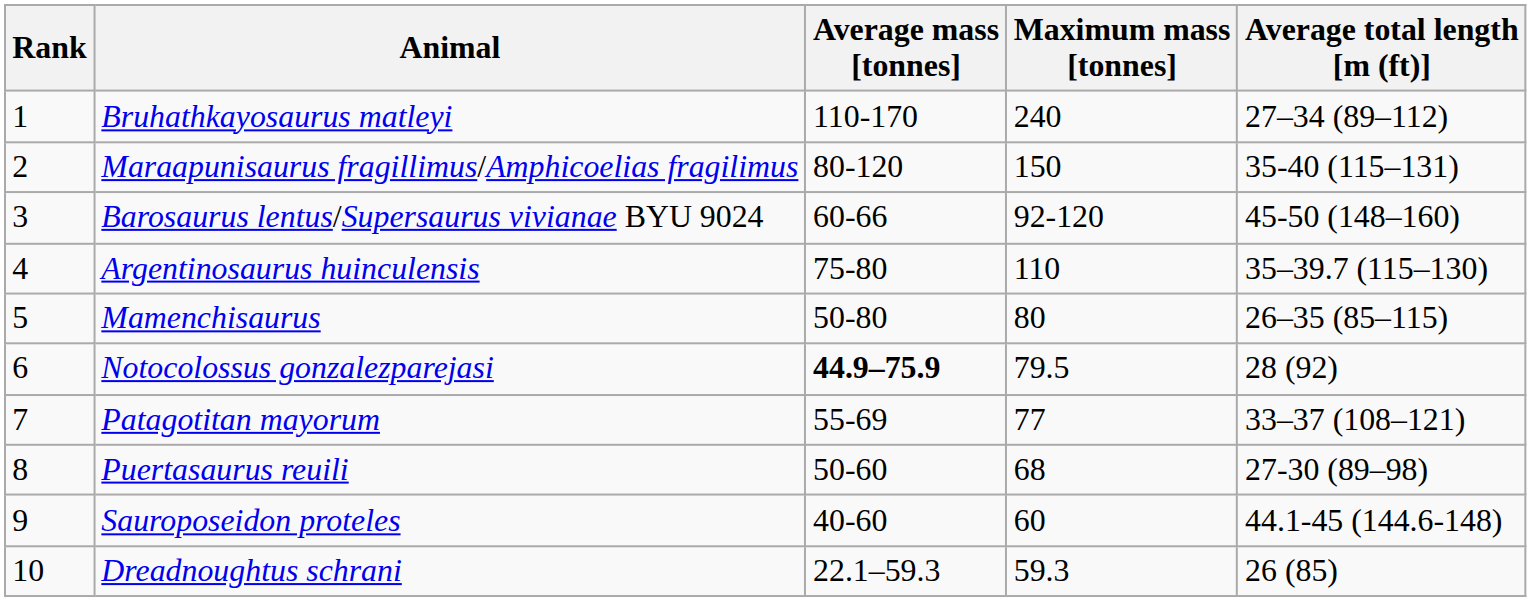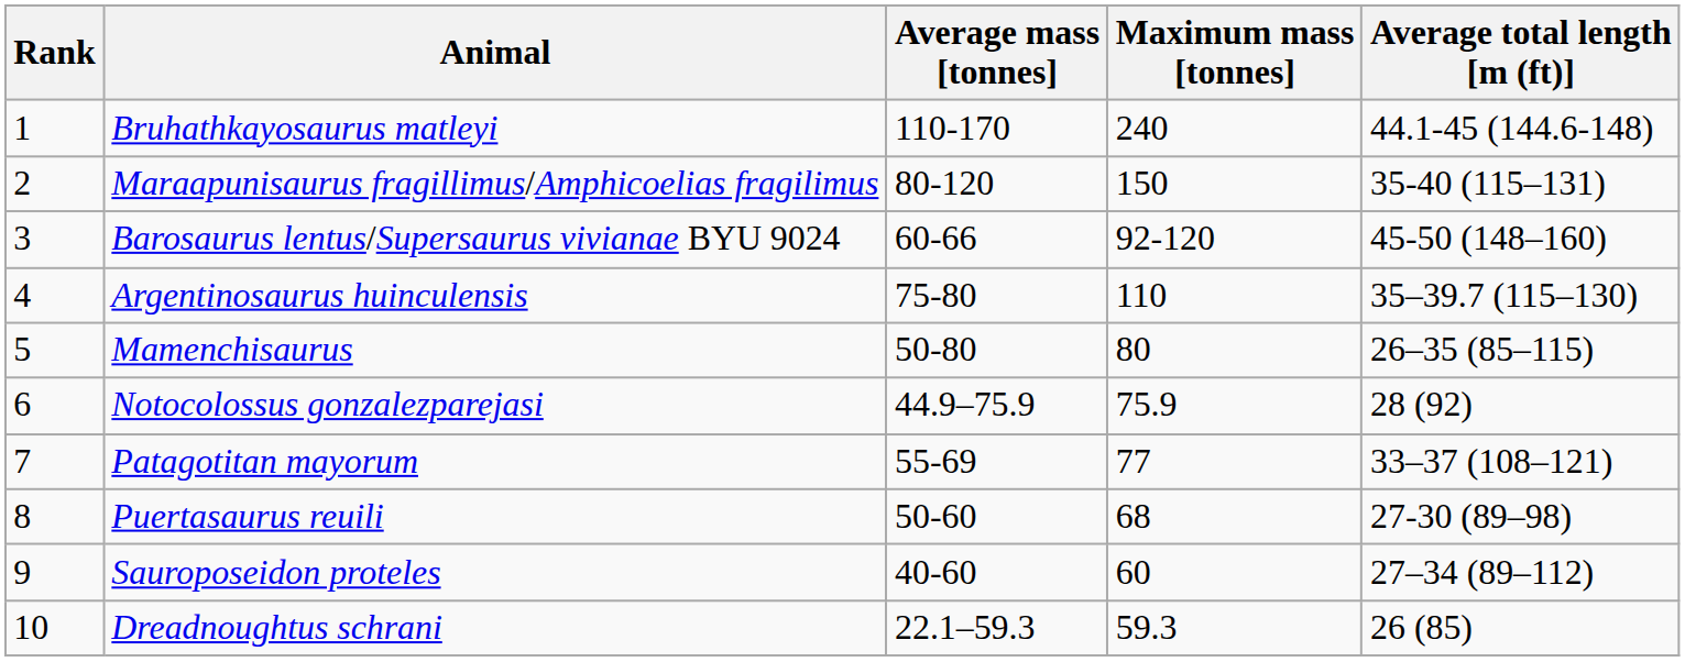Bruhathkayosaurus matleyi | Average total length [m (ft)]: 27–34 (89–112) -> 44.1-45 (144.6-148)
Notocolossus gonzalezparejasi | Average mass [tonnes]: bold -> normal
Notocolossus gonzalezparejasi | Maximum mass [tonnes]: 79.5 -> 75.9
Sauroposeidon proteles | Average total length [m (ft)]: 44.1-45 (144.6-148) -> 27–34 (89–112)
